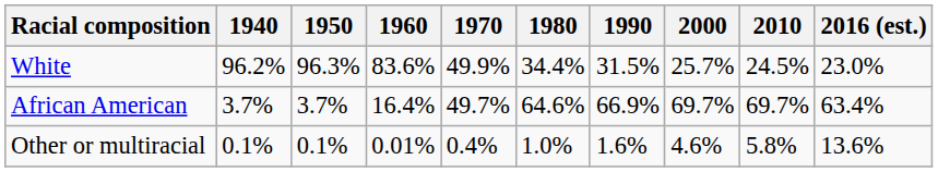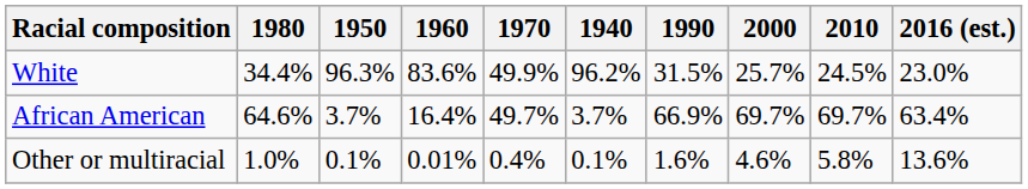columns swapped: 1940 <-> 1980
